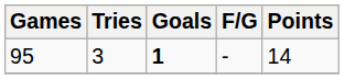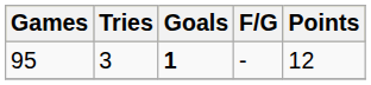95 | Points: 14 -> 12
